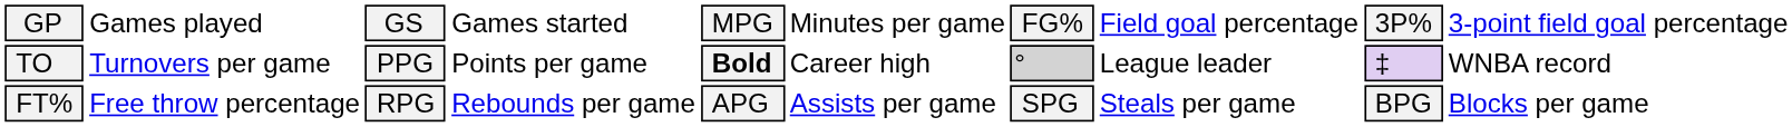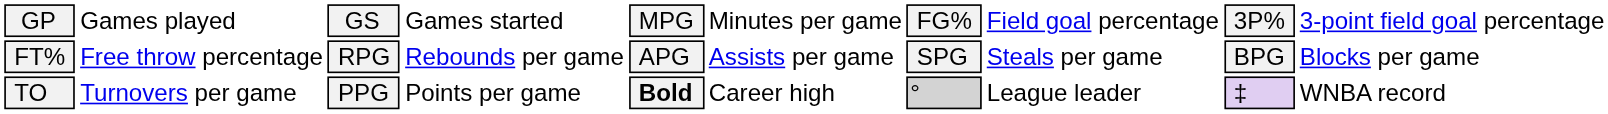rows swapped: FT% <-> TO
